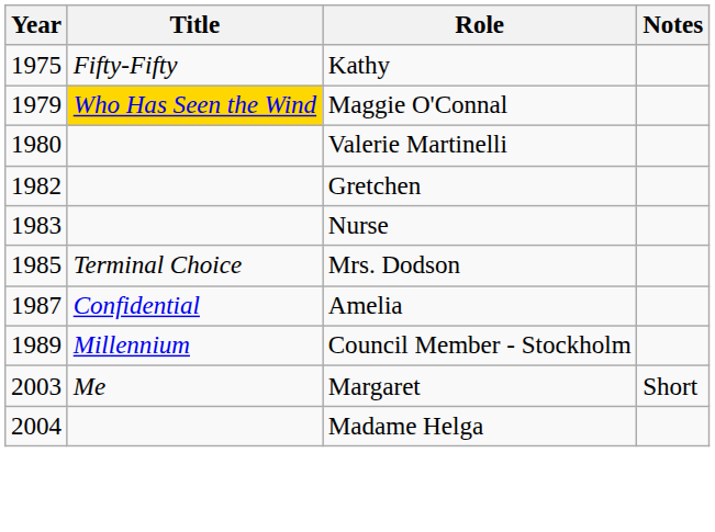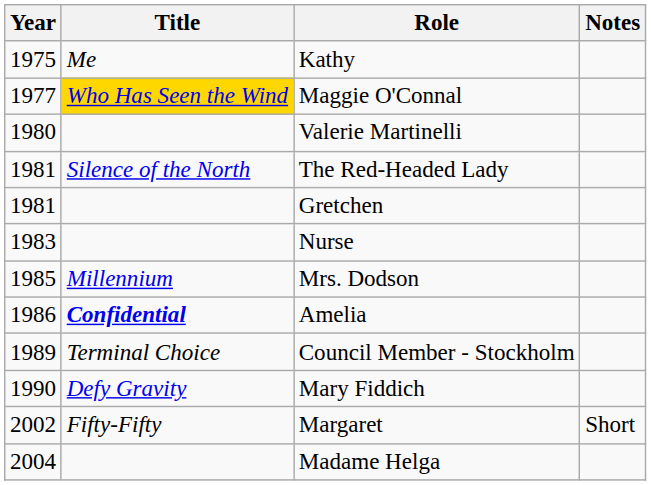Kathy | Title: Fifty-Fifty -> Me
Maggie O'Connal | Year: 1979 -> 1977
+ row: 1981 | Silence of the North | The Red-Headed Lady
Gretchen | Year: 1982 -> 1981
Mrs. Dodson | Title: Terminal Choice -> Millennium
Amelia | Year: 1987 -> 1986
Amelia | Title: normal -> bold
Council Member - Stockholm | Title: Millennium -> Terminal Choice
+ row: 1990 | Defy Gravity | Mary Fiddich
Margaret | Year: 2003 -> 2002
Margaret | Title: Me -> Fifty-Fifty
